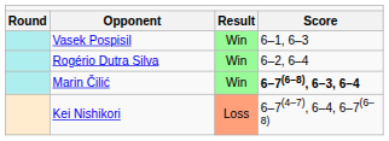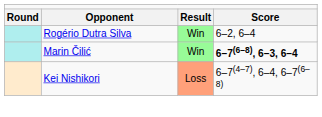- row: Vasek Pospisil | Win | 6–1, 6–3
